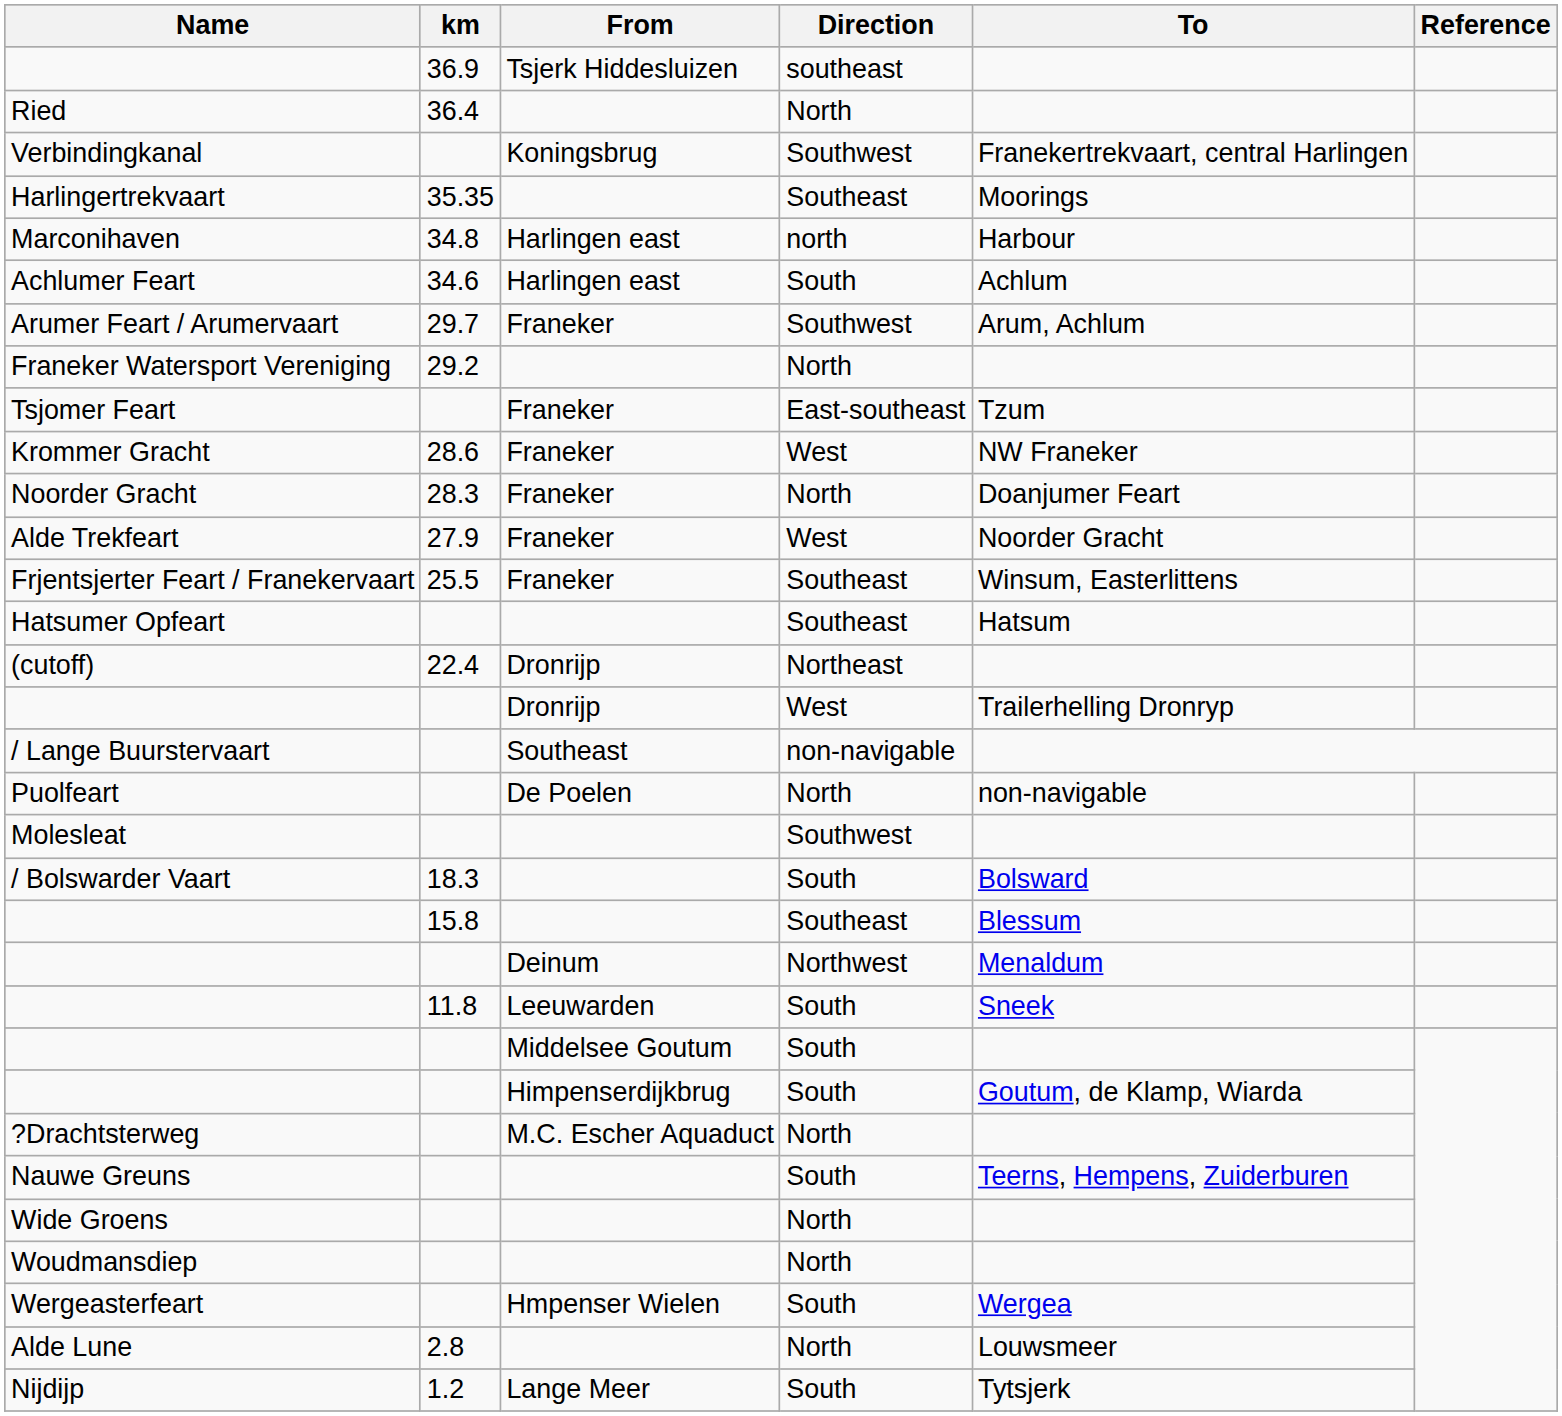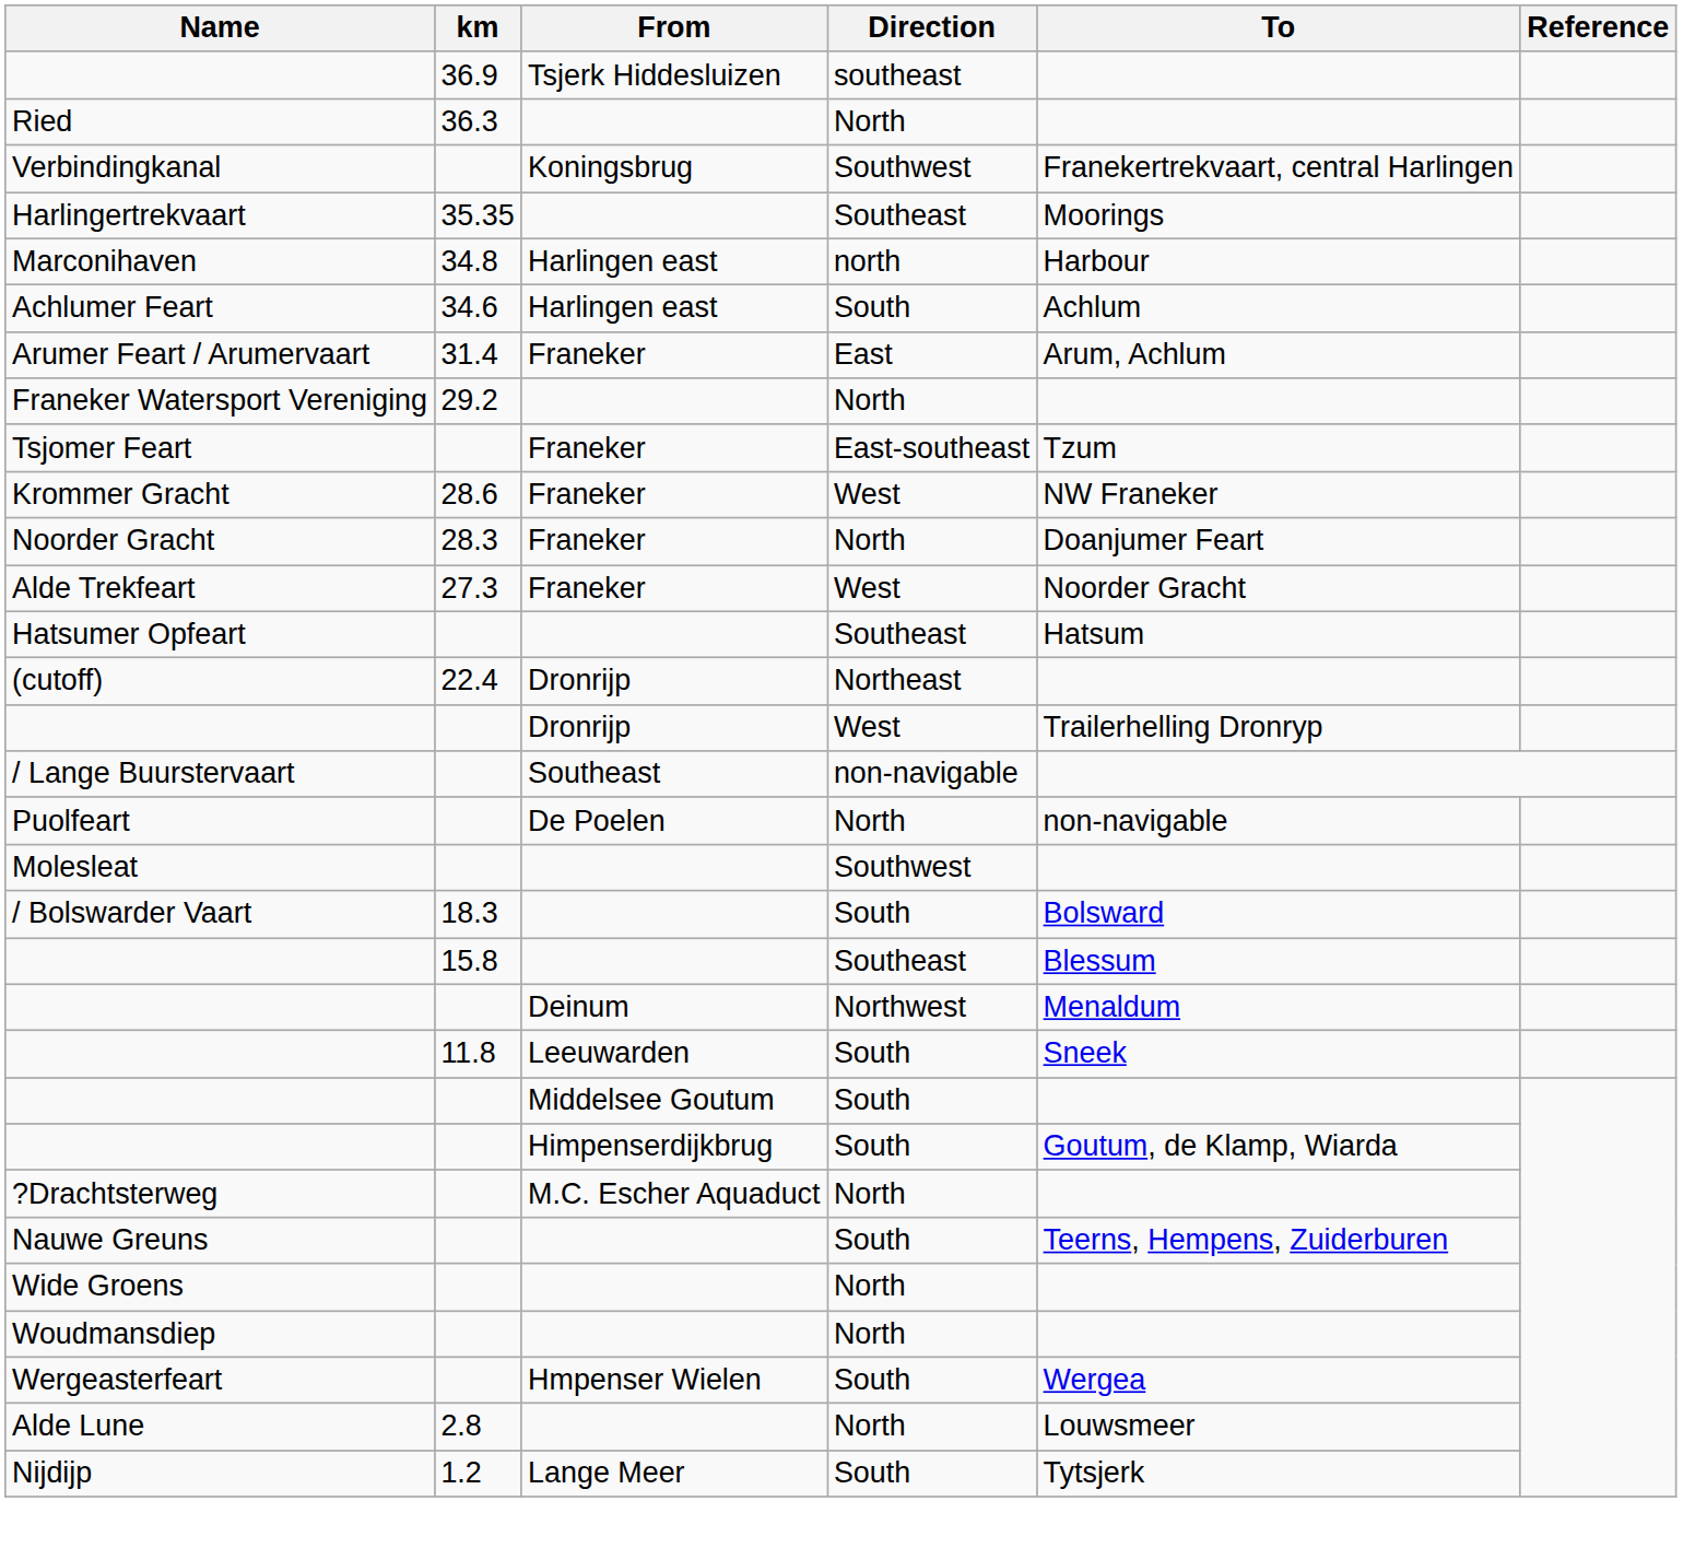Ried | km: 36.4 -> 36.3
Arumer Feart / Arumervaart | km: 29.7 -> 31.4
Arumer Feart / Arumervaart | Direction: Southwest -> East
Alde Trekfeart | km: 27.9 -> 27.3
- row: Frjentsjerter Feart / Franekervaart | 25.5 | Franeker | Southeast | Winsum, Easterlittens
